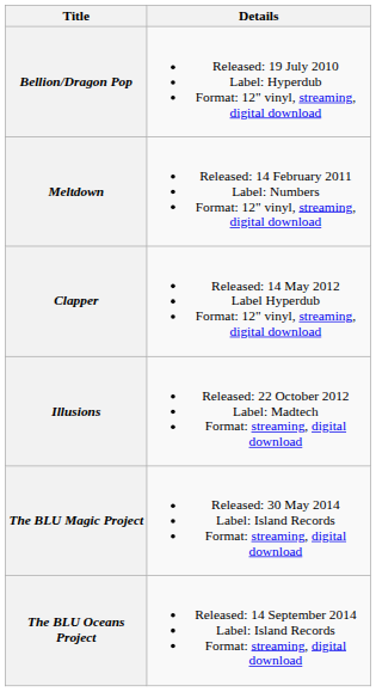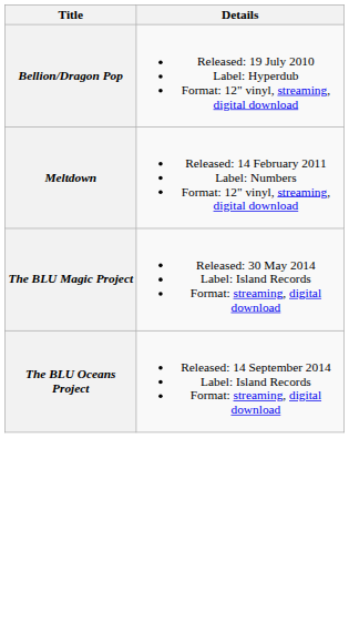- row: Clapper | Released: 14 May 2012 Label Hyperdub Format: 12" vinyl, streaming, digital download
- row: Illusions | Released: 22 October 2012 Label: Madtech Format: streaming, digital download
